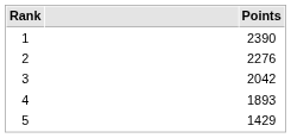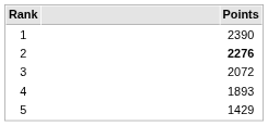2 | Points: normal -> bold
3 | Points: 2042 -> 2072
